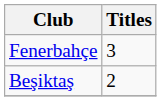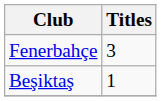Beşiktaş | Titles: 2 -> 1
